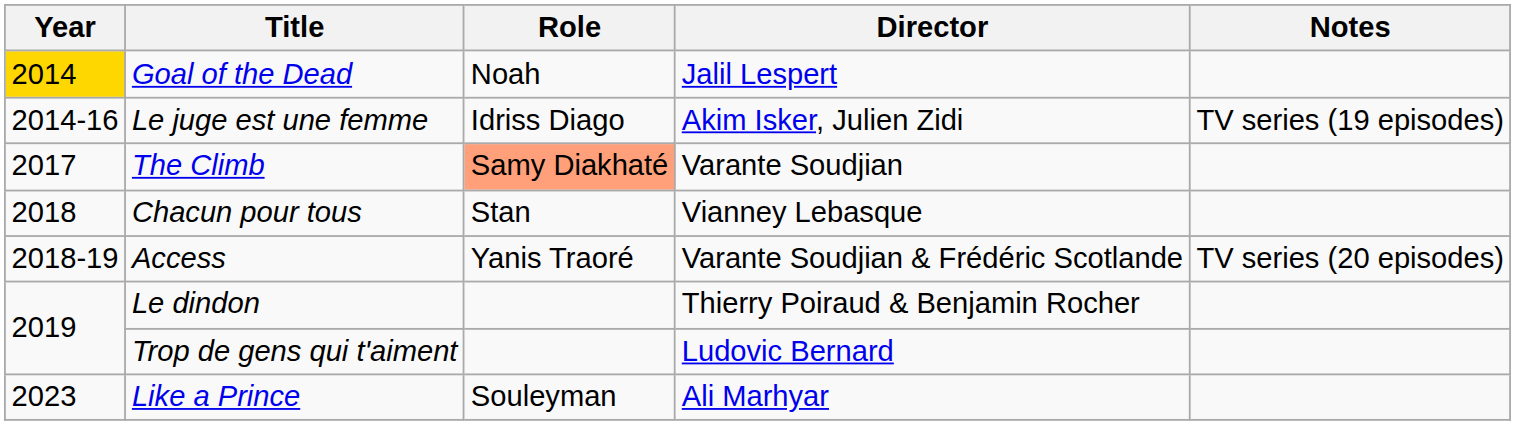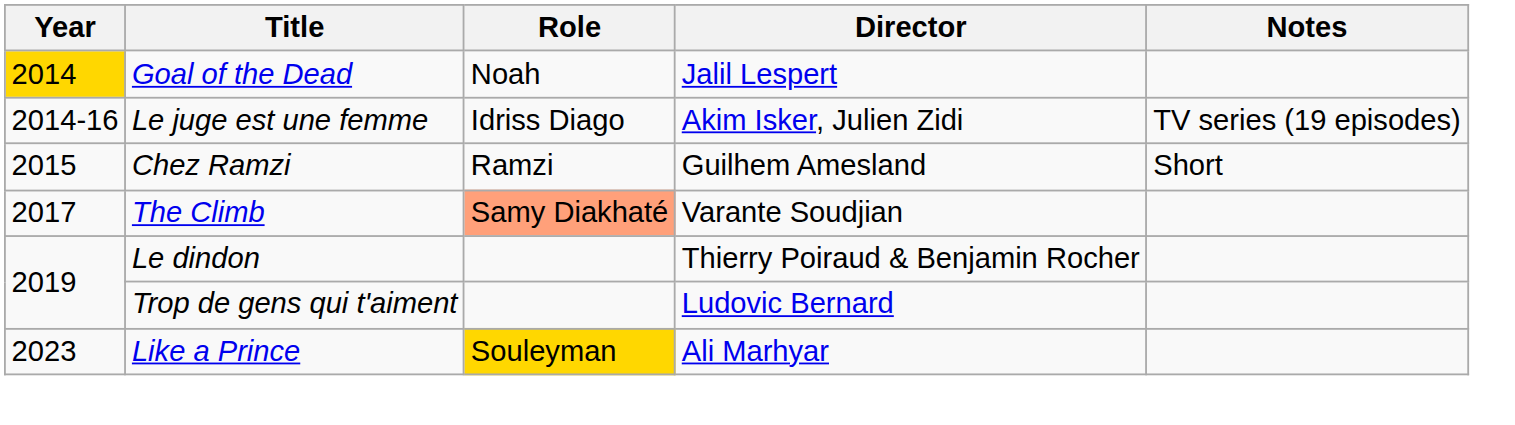+ row: 2015 | Chez Ramzi | Ramzi | Guilhem Amesland | Short
- row: 2018 | Chacun pour tous | Stan | Vianney Lebasque
- row: 2018-19 | Access | Yanis Traoré | Varante Soudjian & Frédéric Scotlande | TV series (20 episodes)
Like a Prince | Role: no background -> gold background
